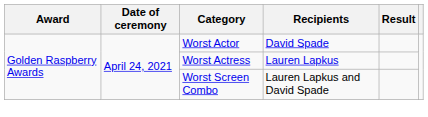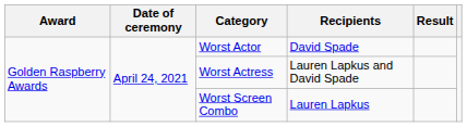Worst Actress | Recipients: Lauren Lapkus -> Lauren Lapkus and David Spade
Worst Screen Combo | Recipients: Lauren Lapkus and David Spade -> Lauren Lapkus
